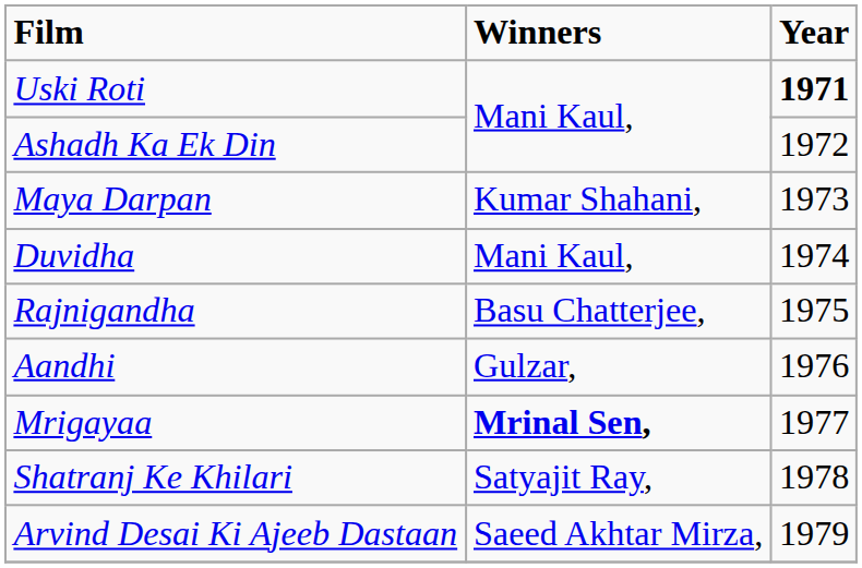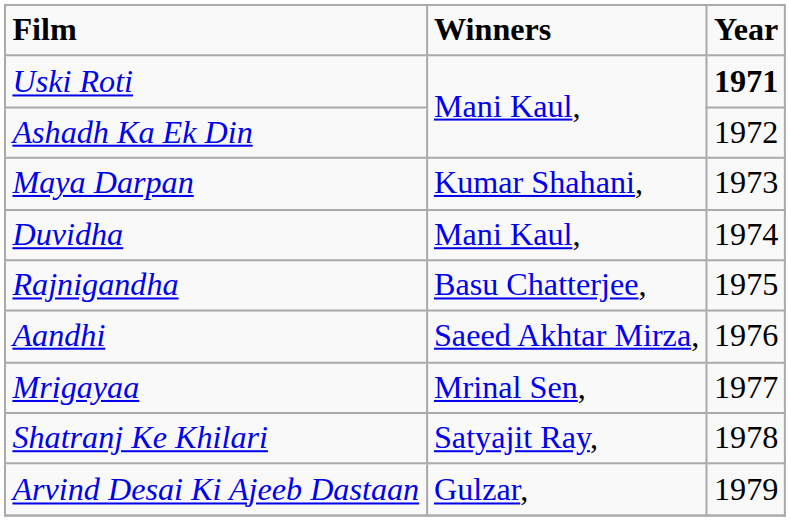Aandhi | Winners: Gulzar, -> Saeed Akhtar Mirza,
Mrigayaa | Winners: bold -> normal
Arvind Desai Ki Ajeeb Dastaan | Winners: Saeed Akhtar Mirza, -> Gulzar,
